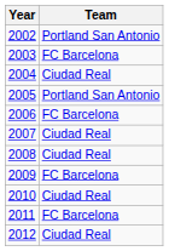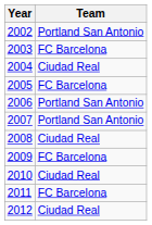2005 | Team: Portland San Antonio -> FC Barcelona
2006 | Team: FC Barcelona -> Portland San Antonio
2007 | Team: Ciudad Real -> Portland San Antonio
